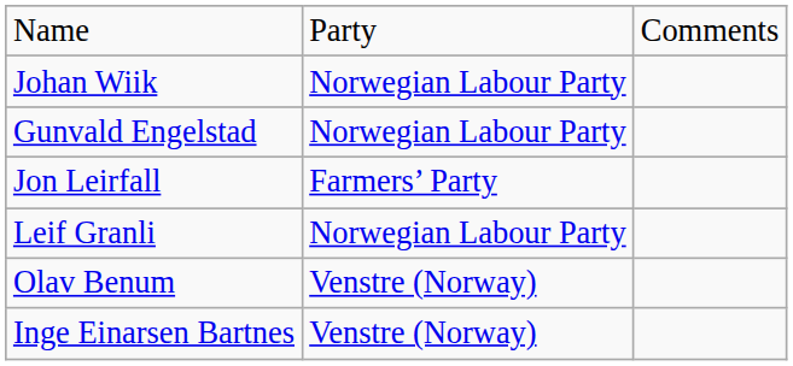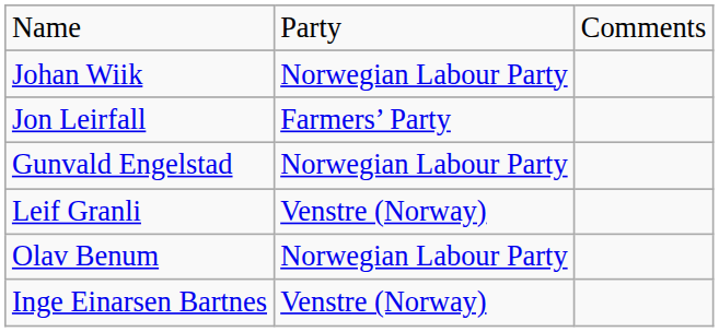rows swapped: Gunvald Engelstad <-> Jon Leirfall
Leif Granli | column 2: Norwegian Labour Party -> Venstre (Norway)
Olav Benum | column 2: Venstre (Norway) -> Norwegian Labour Party
